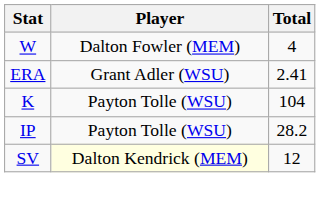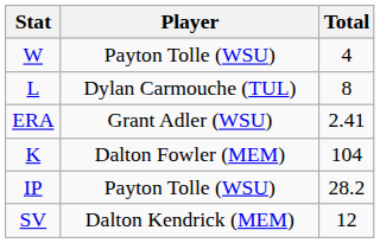W | Player: Dalton Fowler (MEM) -> Payton Tolle (WSU)
+ row: L | Dylan Carmouche (TUL) | 8
K | Player: Payton Tolle (WSU) -> Dalton Fowler (MEM)
SV | Player: lightyellow background -> no background
